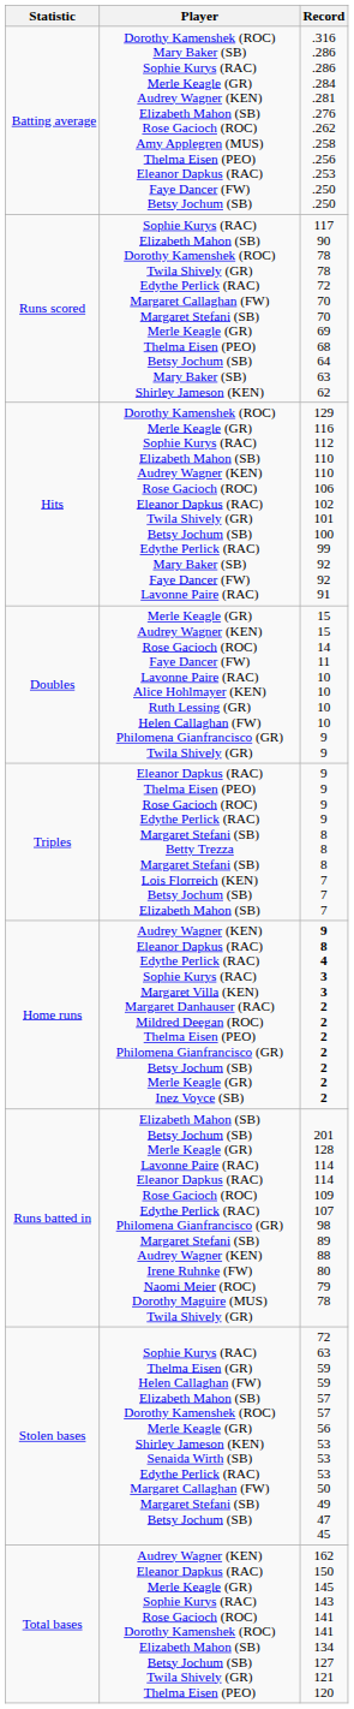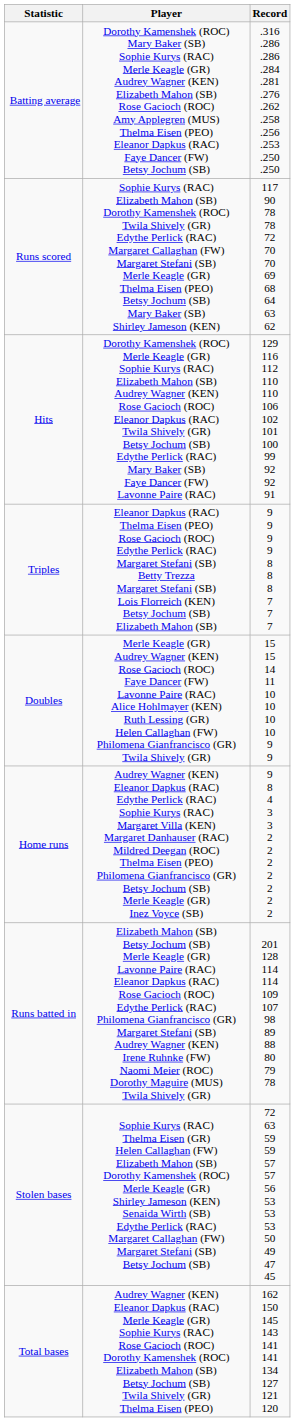rows swapped: Doubles <-> Triples
Home runs | Record: bold -> normal
